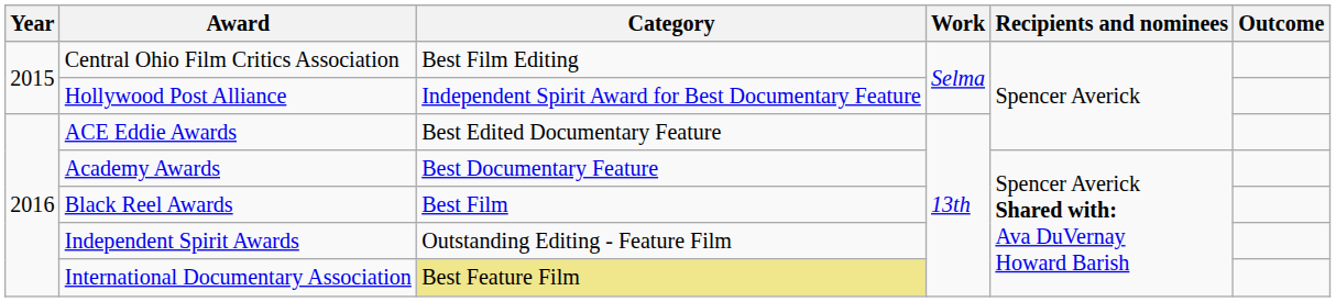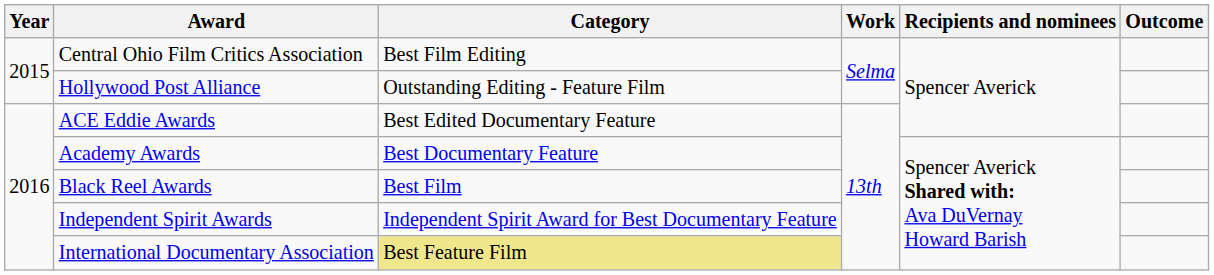Hollywood Post Alliance | Category: Independent Spirit Award for Best Documentary Feature -> Outstanding Editing - Feature Film
Independent Spirit Awards | Category: Outstanding Editing - Feature Film -> Independent Spirit Award for Best Documentary Feature
